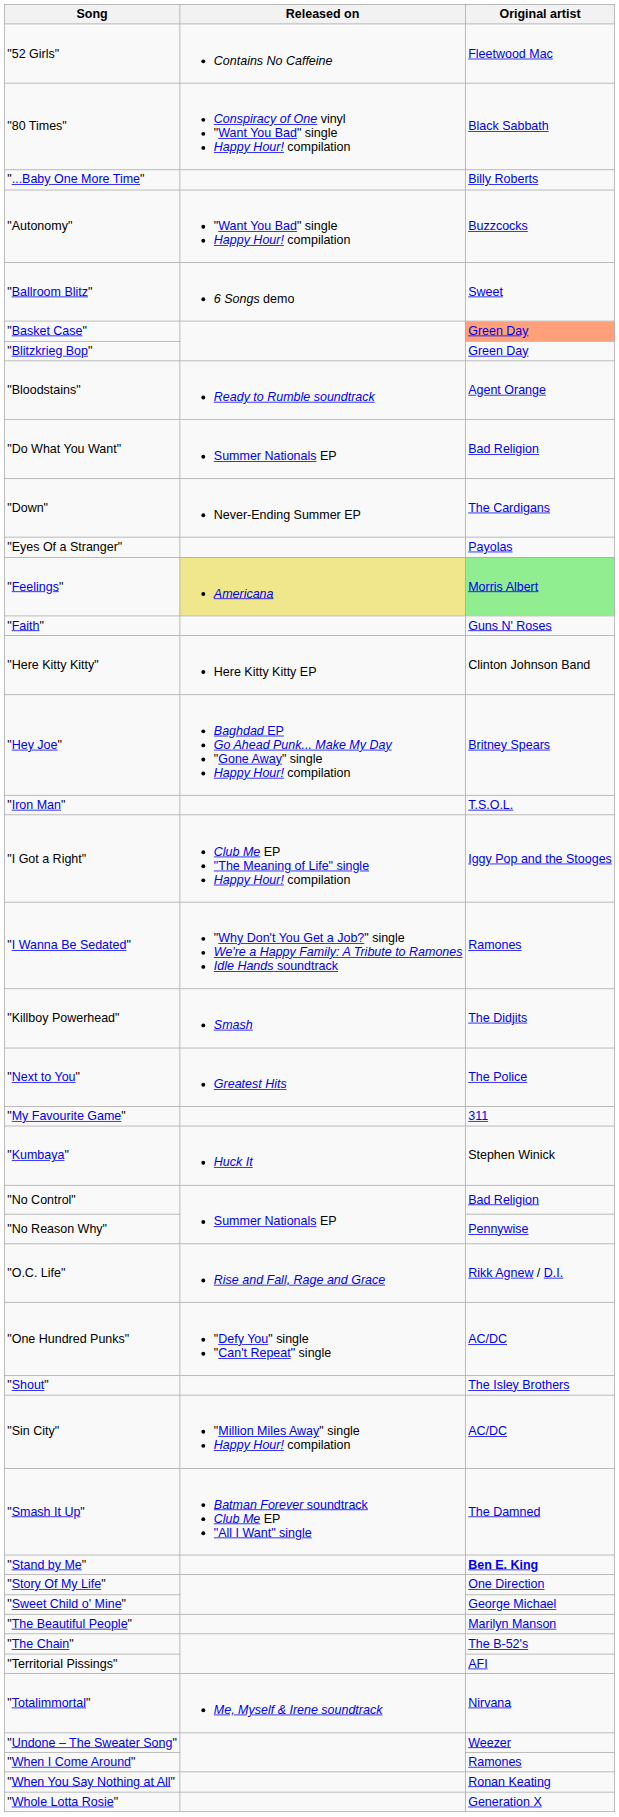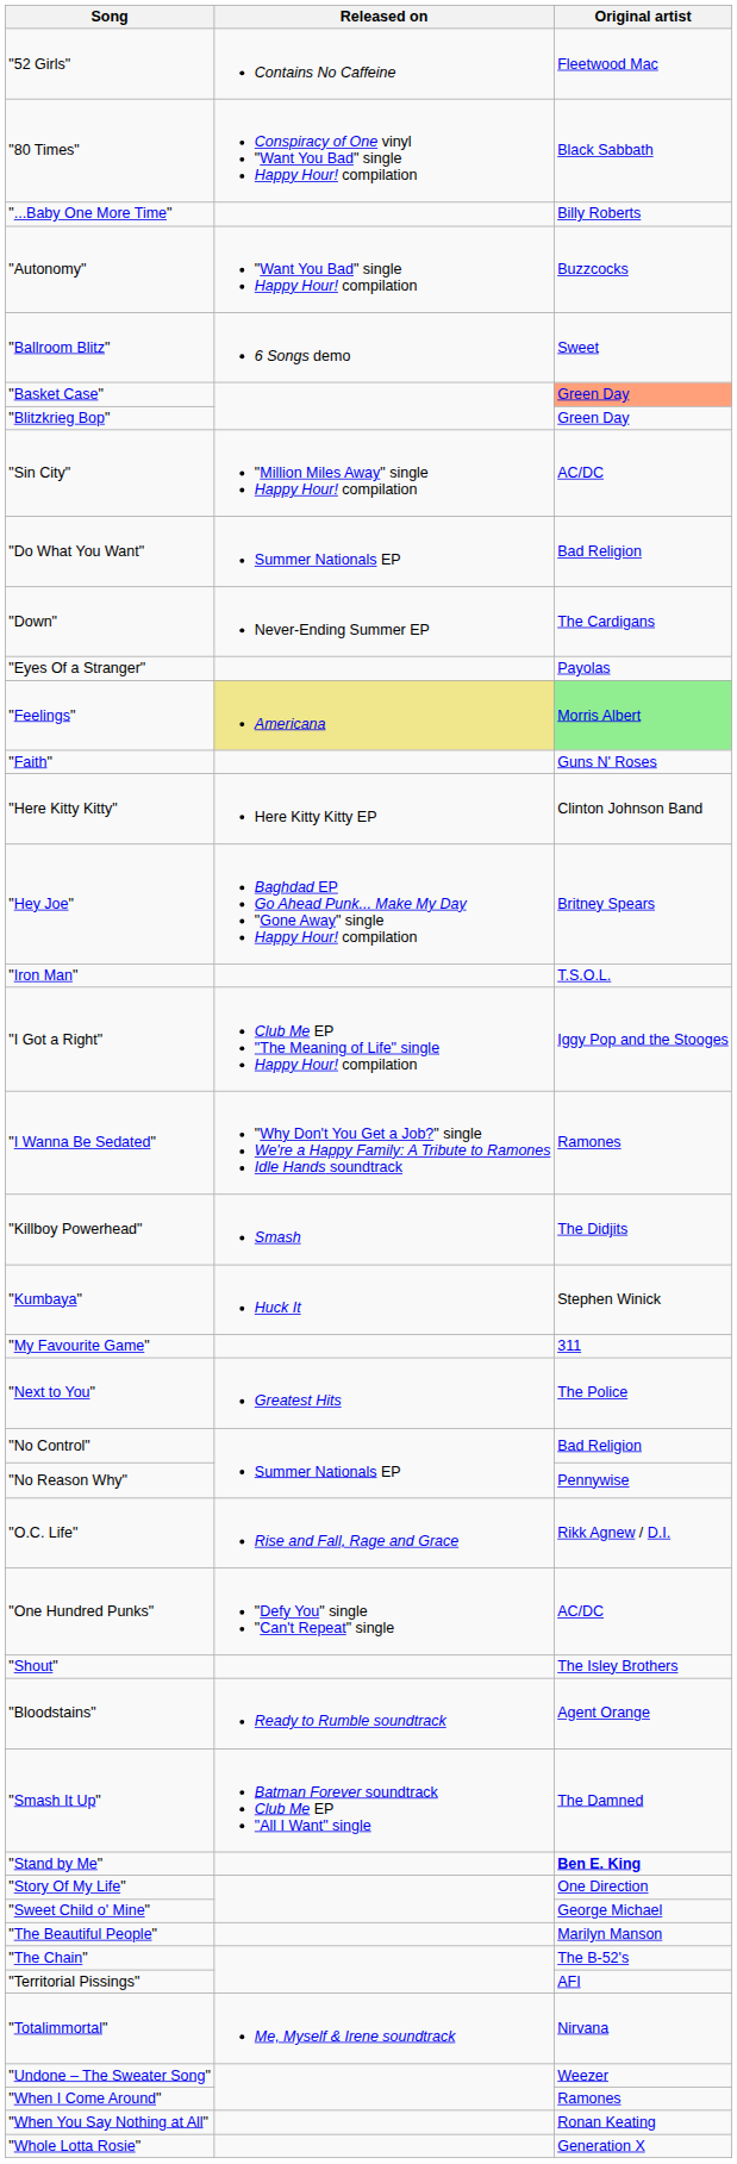rows swapped: "Bloodstains" <-> "Sin City"
rows swapped: "Kumbaya" <-> "Next to You"
